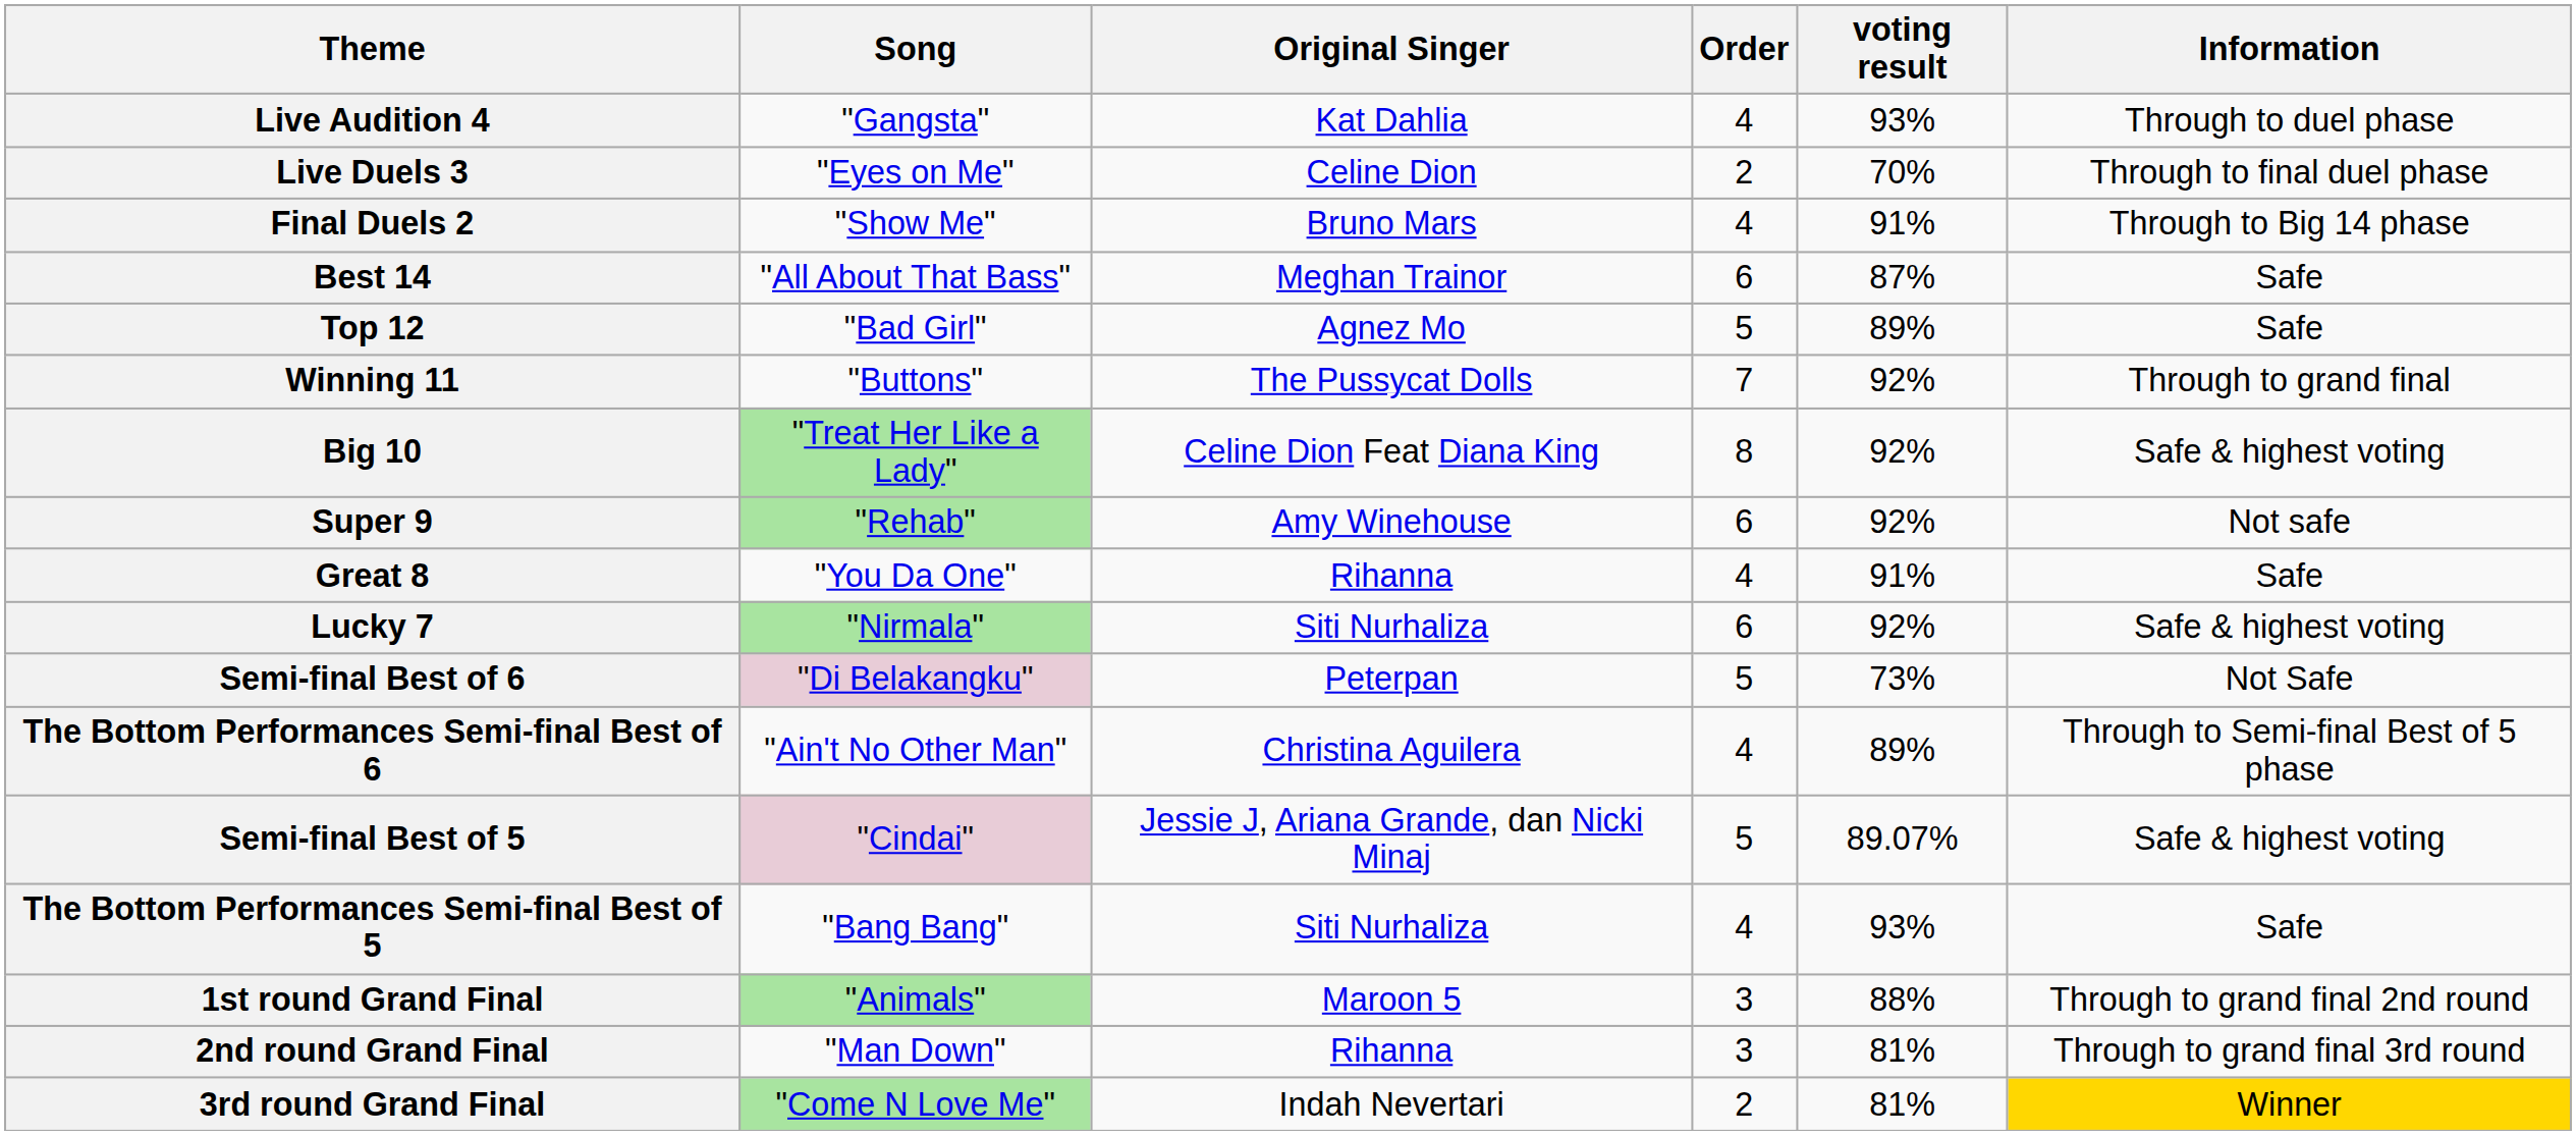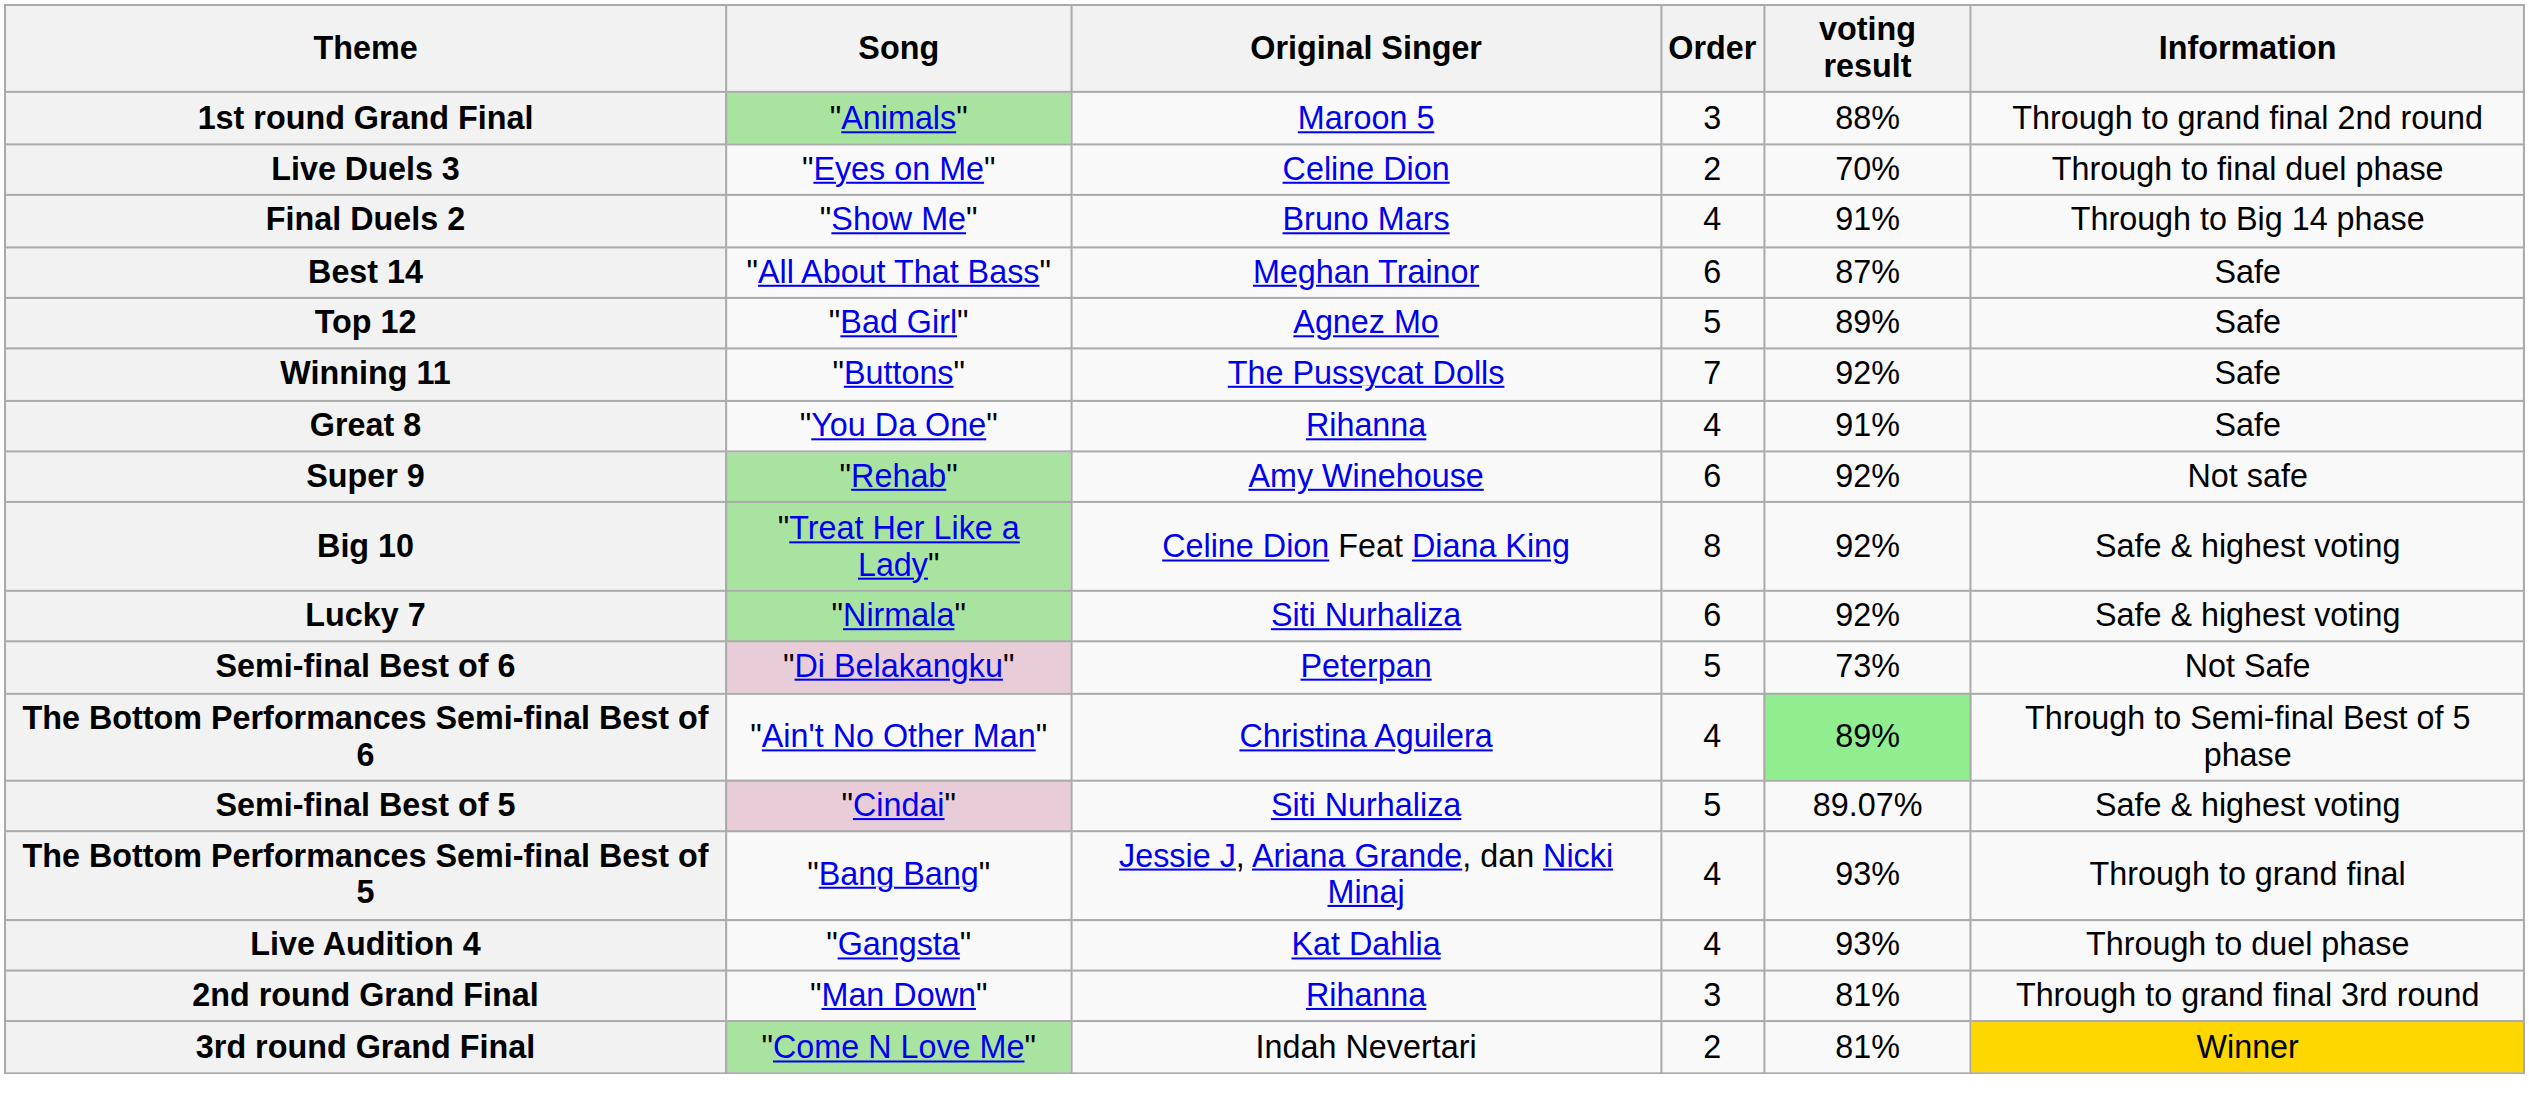rows swapped: Live Audition 4 <-> 1st round Grand Final
Winning 11 | Information: Through to grand final -> Safe
rows swapped: Big 10 <-> Great 8
The Bottom Performances Semi-final Best of 6 | voting result: no background -> lightgreen background
Semi-final Best of 5 | Original Singer: Jessie J, Ariana Grande, dan Nicki Minaj -> Siti Nurhaliza
The Bottom Performances Semi-final Best of 5 | Original Singer: Siti Nurhaliza -> Jessie J, Ariana Grande, dan Nicki Minaj
The Bottom Performances Semi-final Best of 5 | Information: Safe -> Through to grand final
